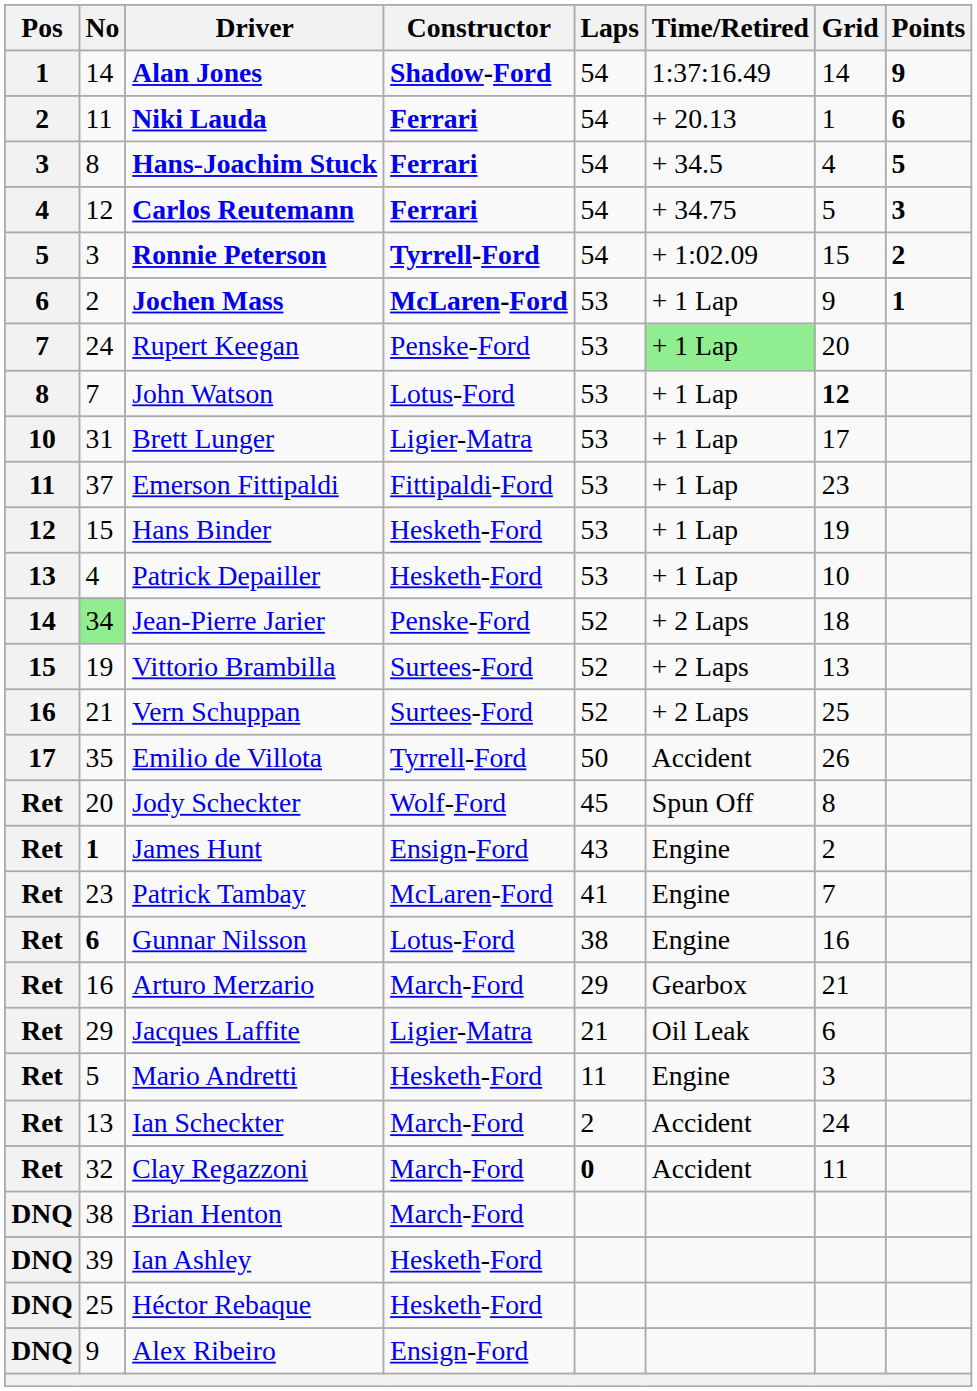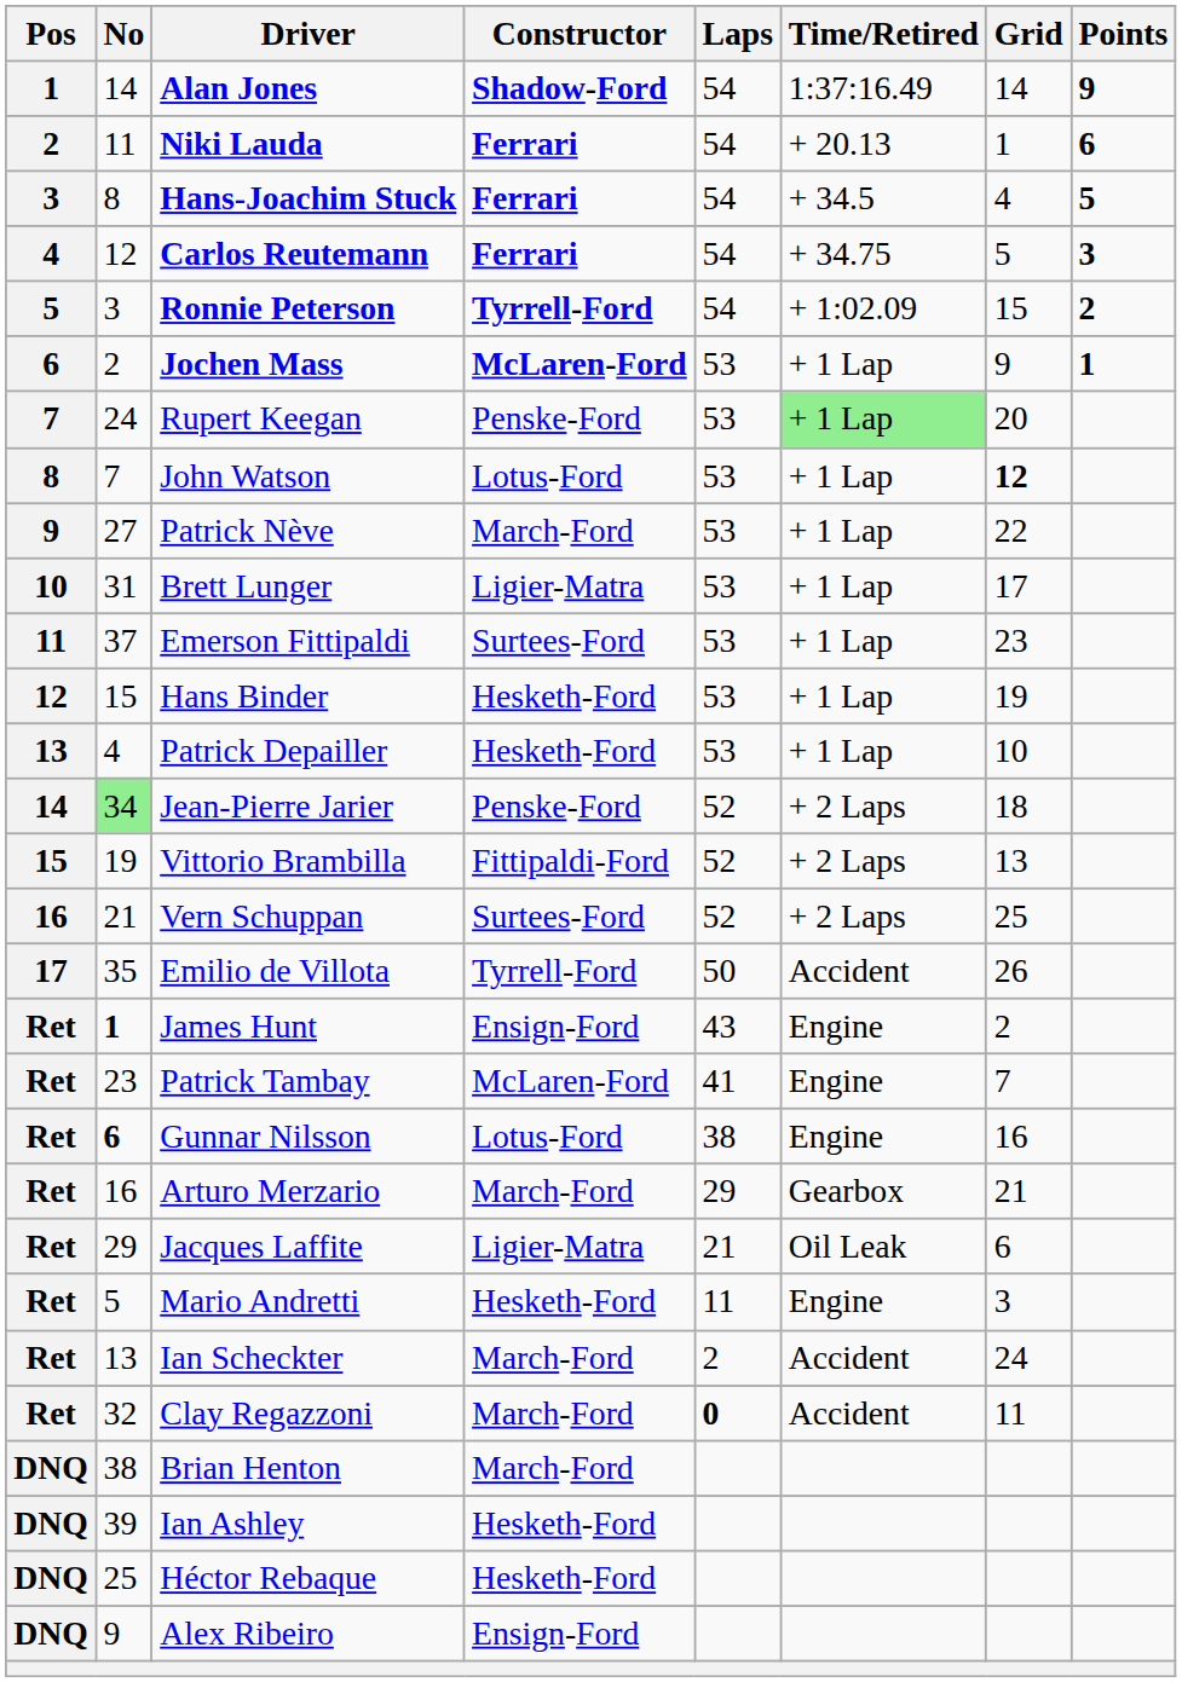+ row: 9 | 27 | Patrick Nève | March-Ford | 53 | + 1 Lap | 22
Emerson Fittipaldi | Constructor: Fittipaldi-Ford -> Surtees-Ford
Vittorio Brambilla | Constructor: Surtees-Ford -> Fittipaldi-Ford
- row: Ret | 20 | Jody Scheckter | Wolf-Ford | 45 | Spun Off | 8
